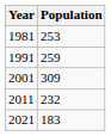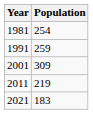1981 | Population: 253 -> 254
2011 | Population: 232 -> 219
